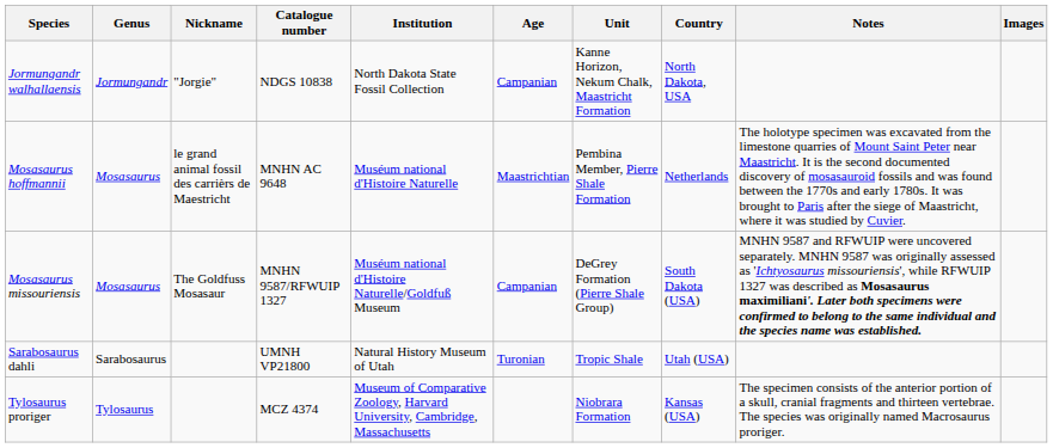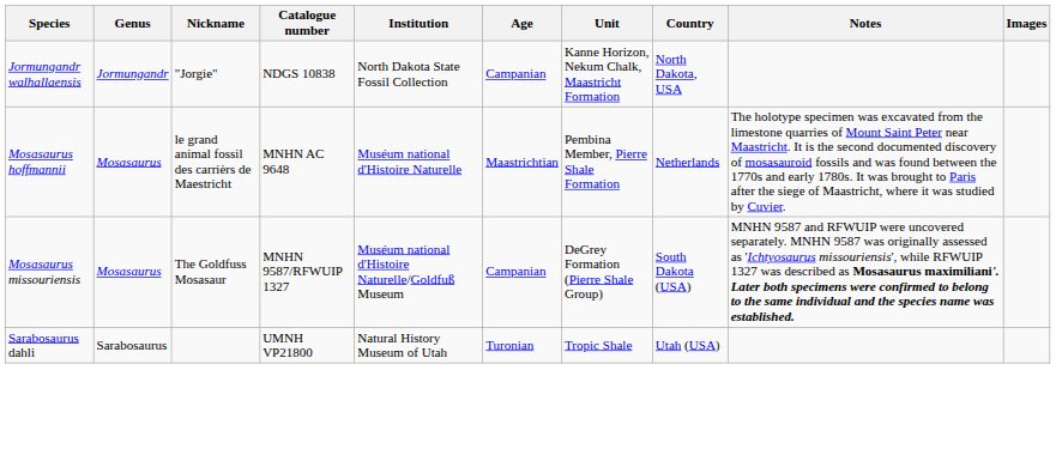- row: Tylosaurus proriger | Tylosaurus | MCZ 4374 | Museum of Comparative Zoology, Harvard University, Cambridge, Massachusetts | Niobrara Formation | Kansas (USA) | The specimen consists of the anterior portion of a skull, cranial fragments and thirteen vertebrae. The species was originally named Macrosaurus proriger.
